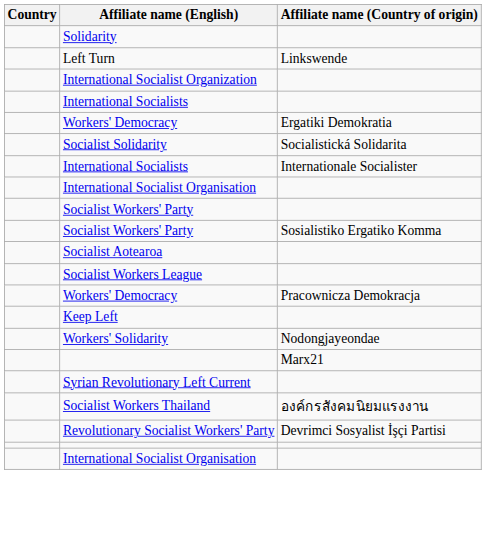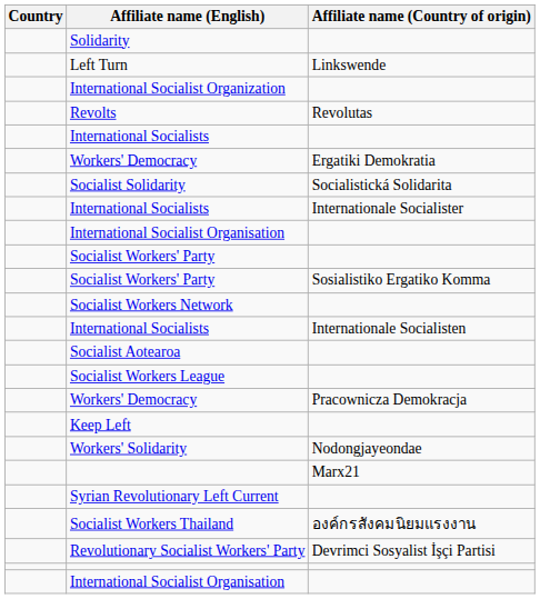+ row: Revolts | Revolutas
+ row: Socialist Workers Network
+ row: International Socialists | Internationale Socialisten
